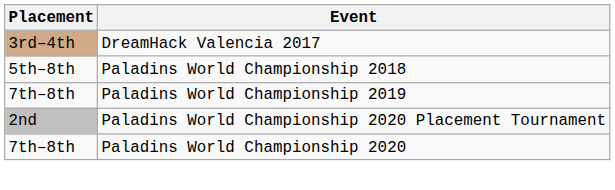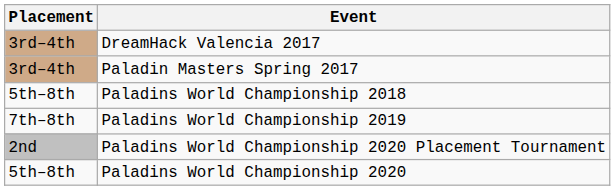+ row: 3rd–4th | Paladin Masters Spring 2017
Paladins World Championship 2020 | Placement: 7th–8th -> 5th–8th
